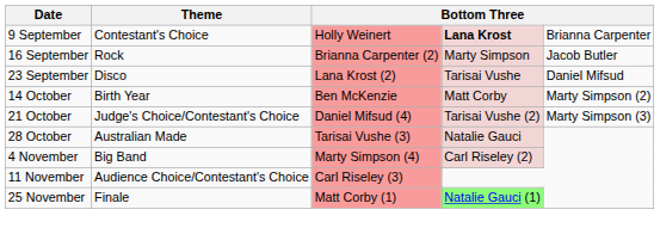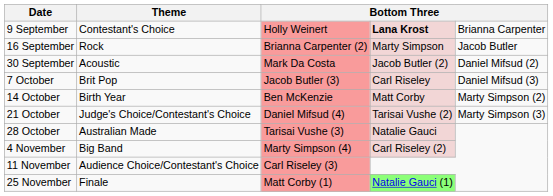- row: 23 September | Disco | Lana Krost (2) | Tarisai Vushe | Daniel Mifsud
+ row: 30 September | Acoustic | Mark Da Costa | Jacob Butler (2) | Daniel Mifsud (2)
+ row: 7 October | Brit Pop | Jacob Butler (3) | Carl Riseley | Daniel Mifsud (3)
